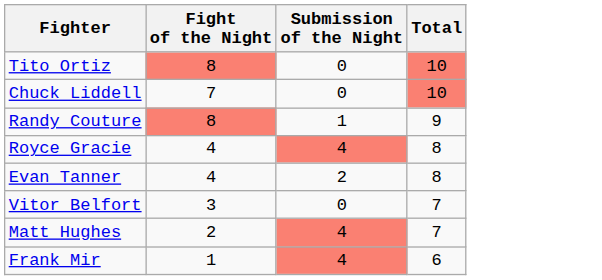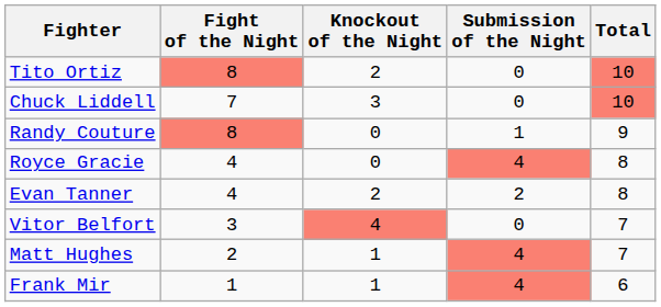+ column: Knockout of the Night | 2 | 3 | 0 | 0 | 2 | 4 | 1 | 1
